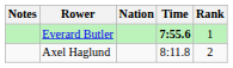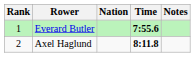columns swapped: Rank <-> Notes
Axel Haglund | Time: normal -> bold
